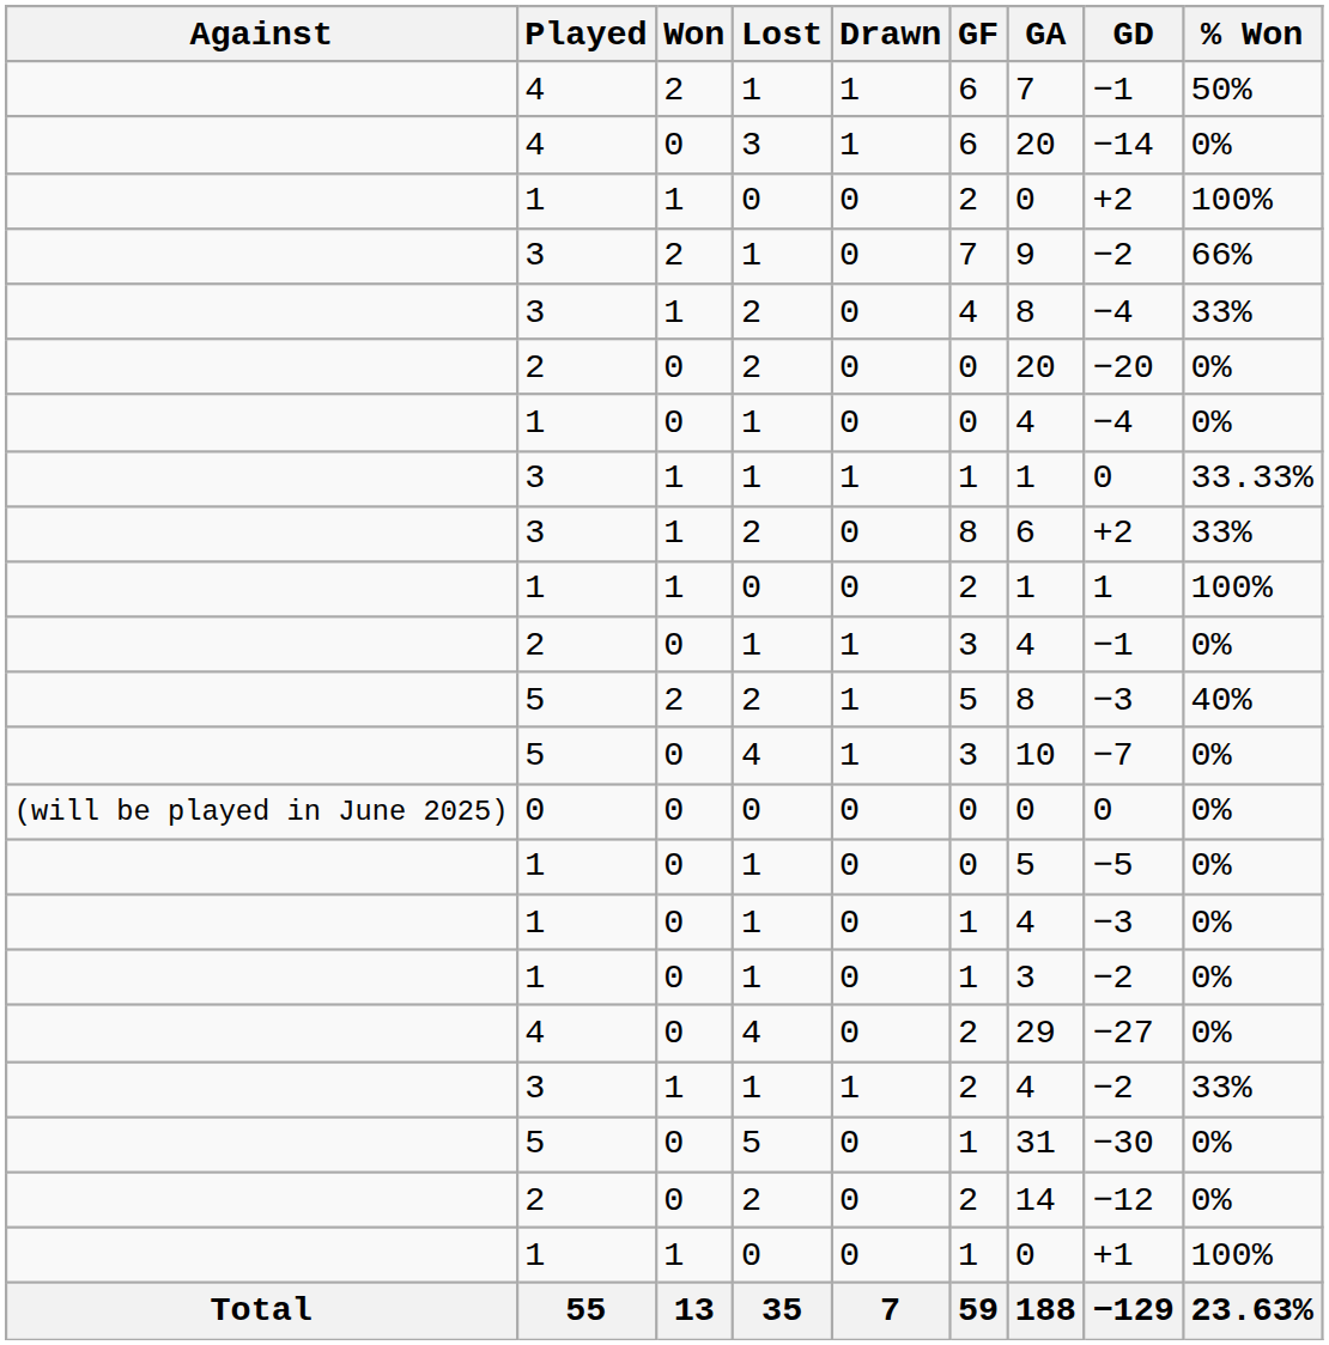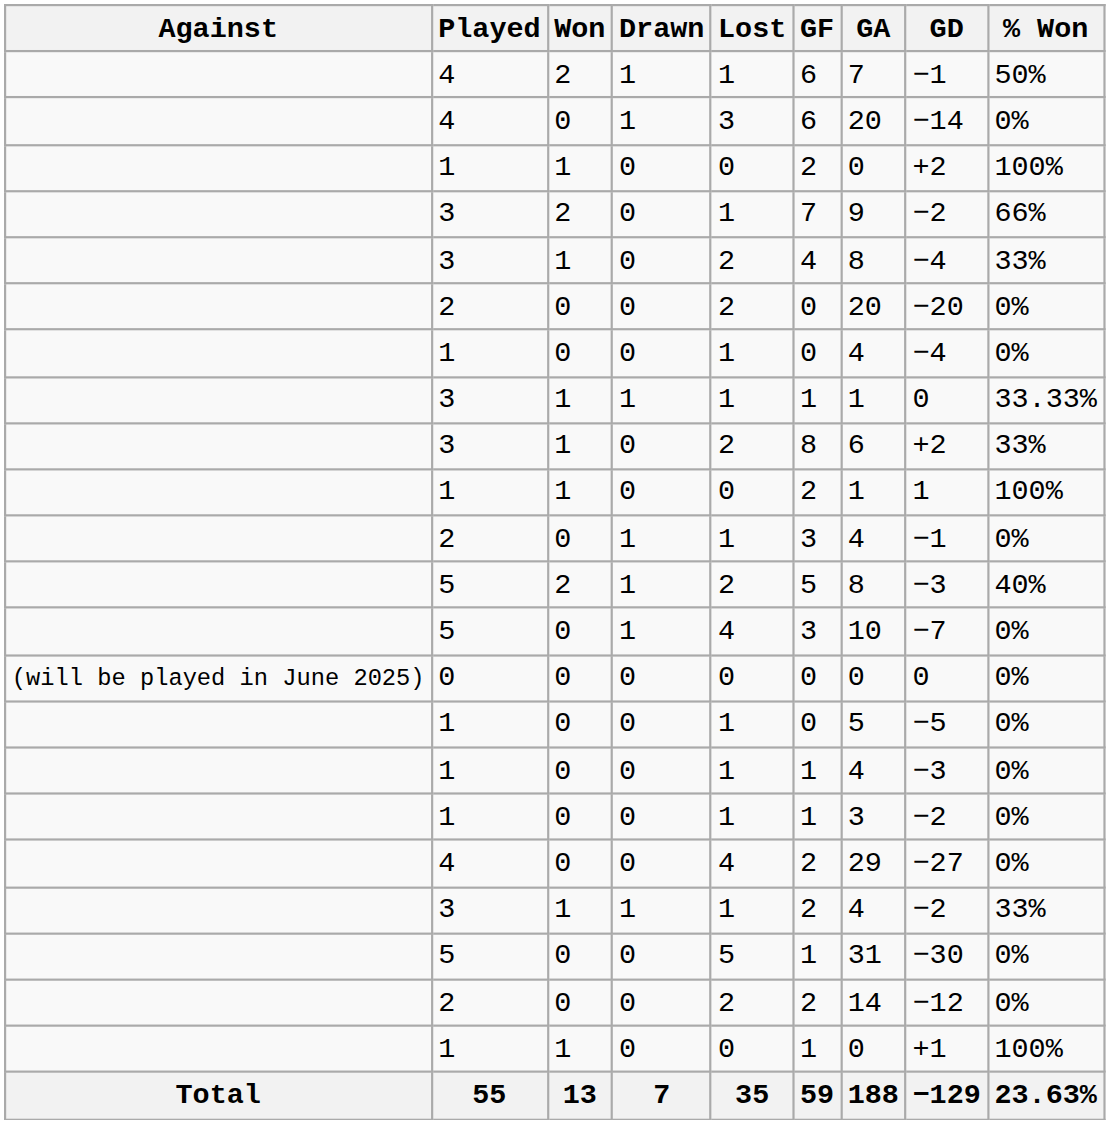columns swapped: Drawn <-> Lost
